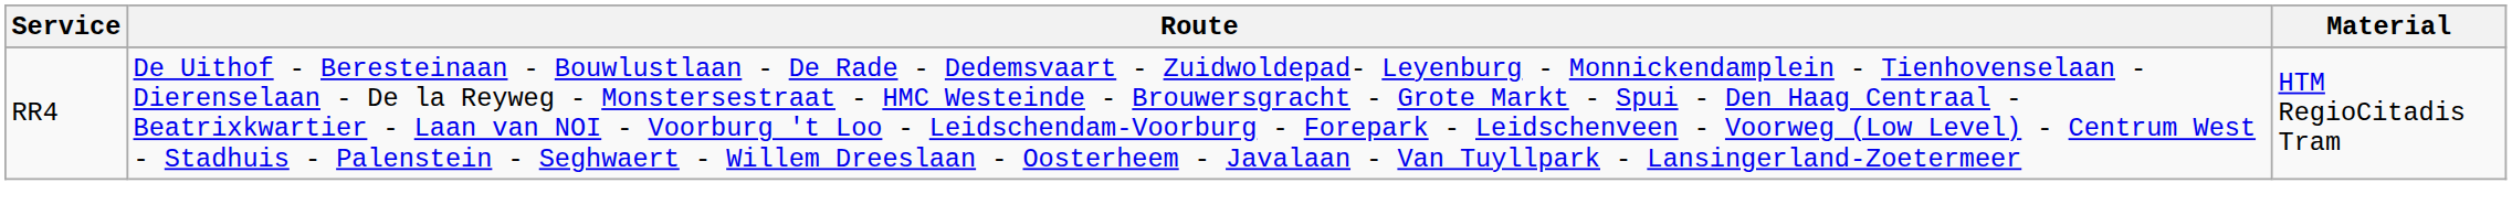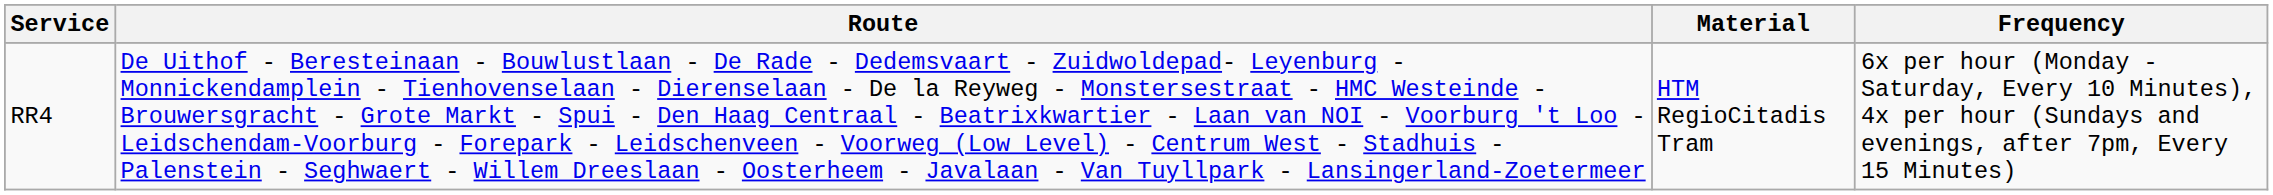+ column: Frequency | 6x per hour (Monday - Saturday, Every 10 Minutes), 4x per hour (Sundays and evenings, after 7pm, Every 15 Minutes)
